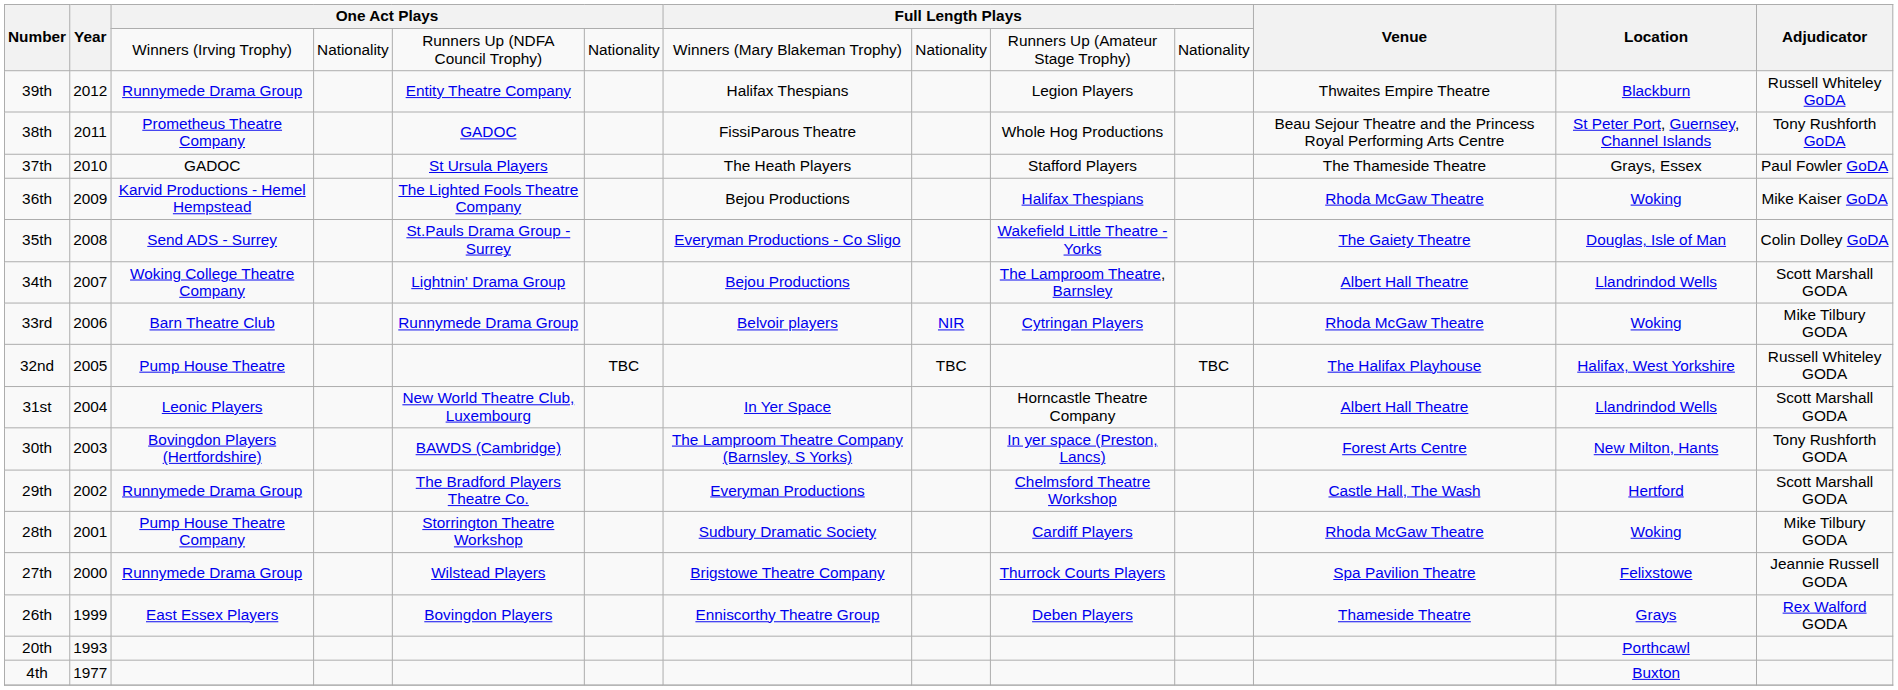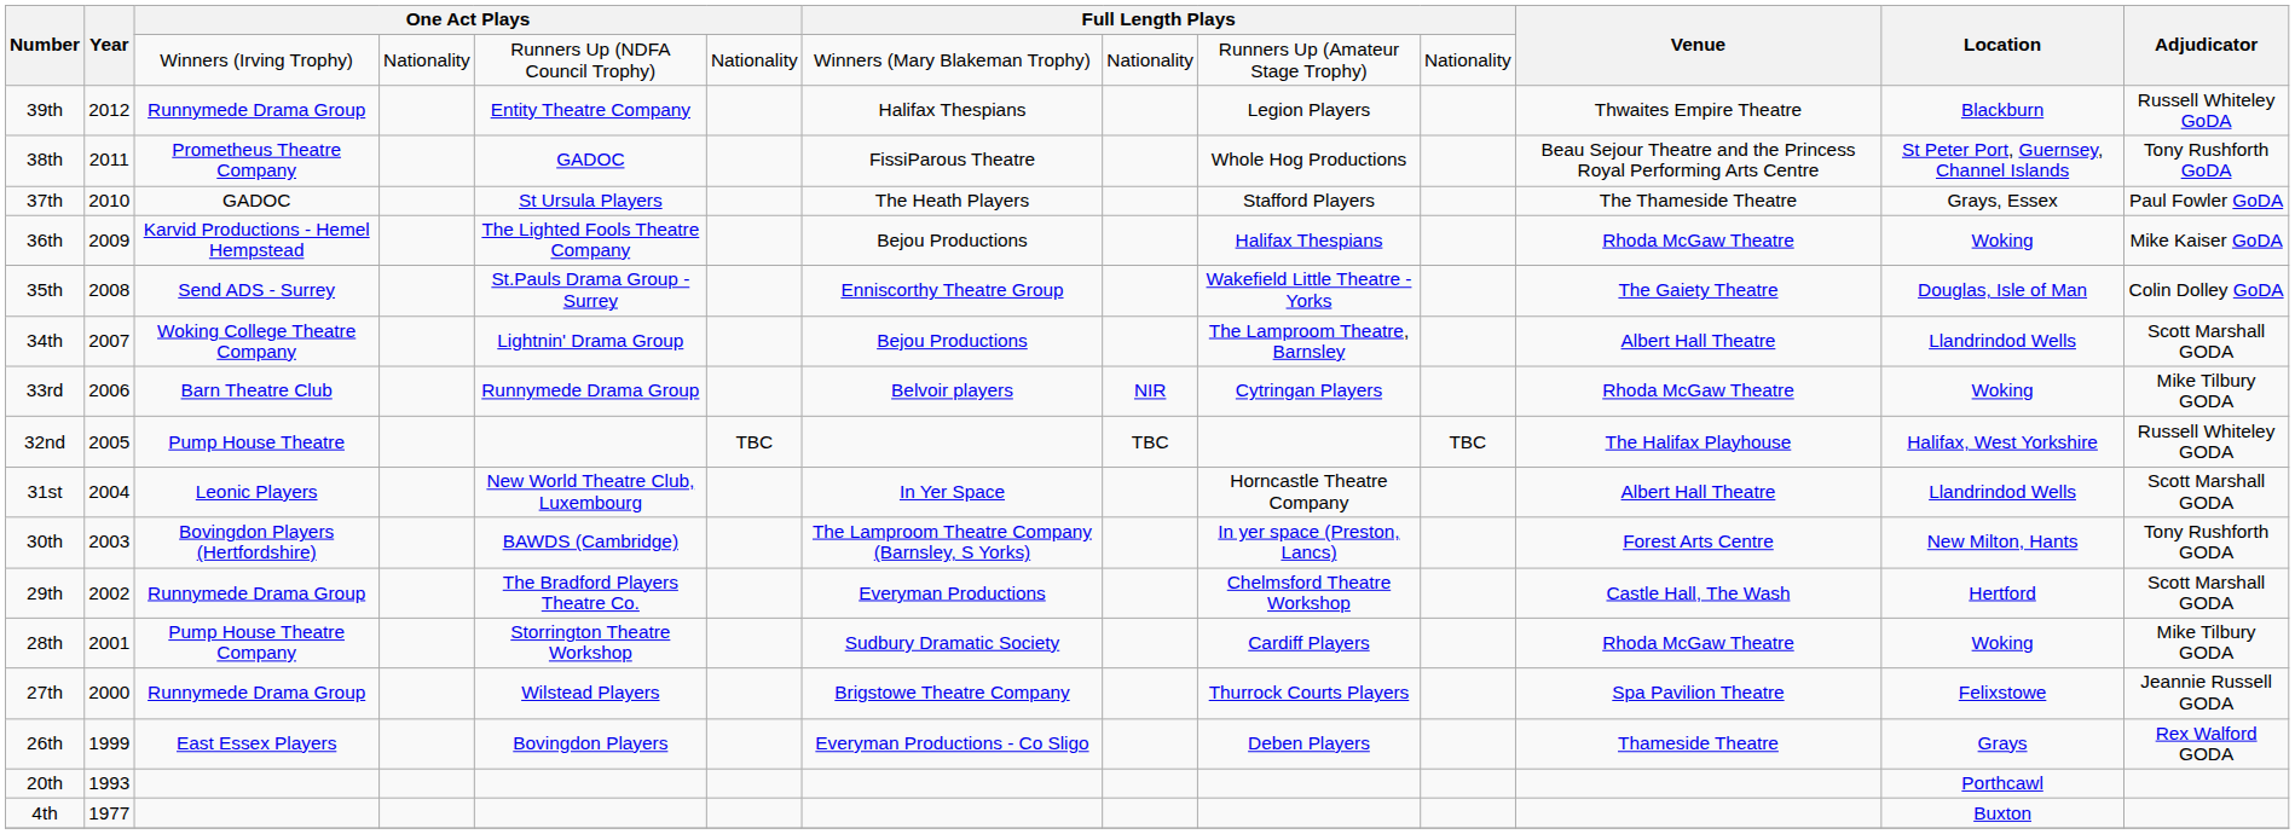35th | column 7: Everyman Productions - Co Sligo -> Enniscorthy Theatre Group
26th | column 7: Enniscorthy Theatre Group -> Everyman Productions - Co Sligo
